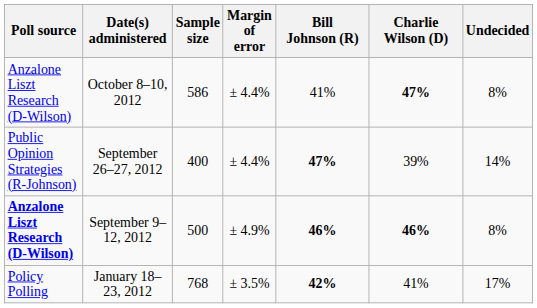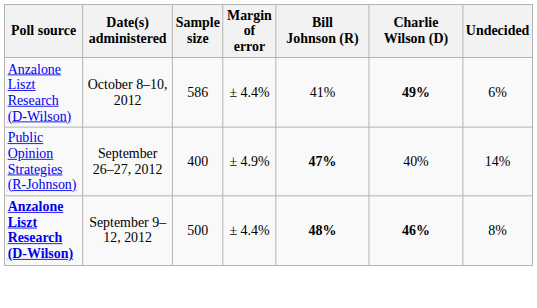October 8–10, 2012 | Charlie Wilson (D): 47% -> 49%
October 8–10, 2012 | Undecided: 8% -> 6%
September 26–27, 2012 | Margin of error: ± 4.4% -> ± 4.9%
September 26–27, 2012 | Charlie Wilson (D): 39% -> 40%
September 9–12, 2012 | Margin of error: ± 4.9% -> ± 4.4%
September 9–12, 2012 | Bill Johnson (R): 46% -> 48%
- row: Policy Polling | January 18–23, 2012 | 768 | ± 3.5% | 42% | 41% | 17%
